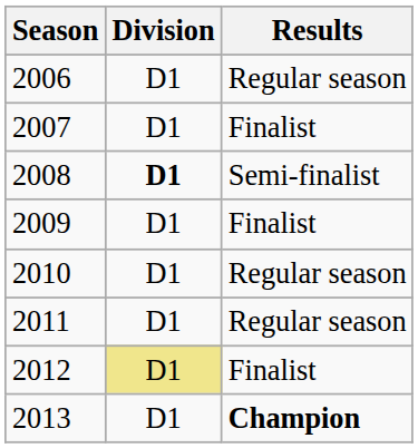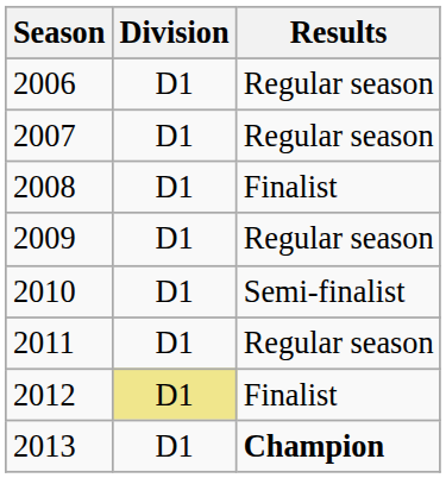2007 | Results: Finalist -> Regular season
2008 | Division: bold -> normal
2008 | Results: Semi-finalist -> Finalist
2009 | Results: Finalist -> Regular season
2010 | Results: Regular season -> Semi-finalist
